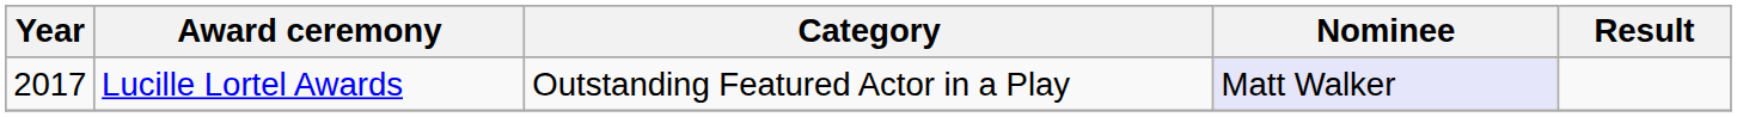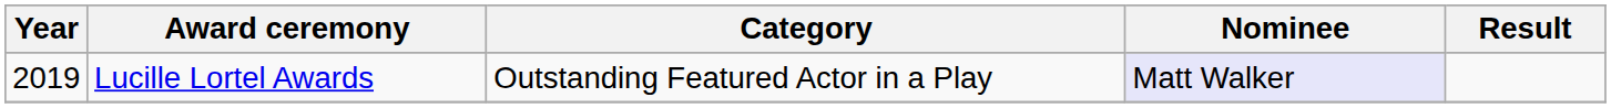Lucille Lortel Awards | Year: 2017 -> 2019
